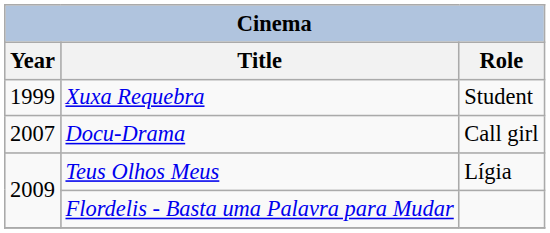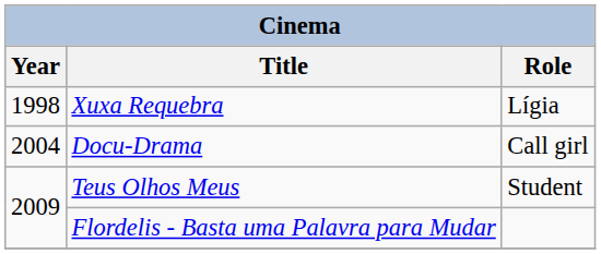Xuxa Requebra | Year: 1999 -> 1998
Xuxa Requebra | Role: Student -> Lígia
Docu-Drama | Year: 2007 -> 2004
Teus Olhos Meus | Role: Lígia -> Student
